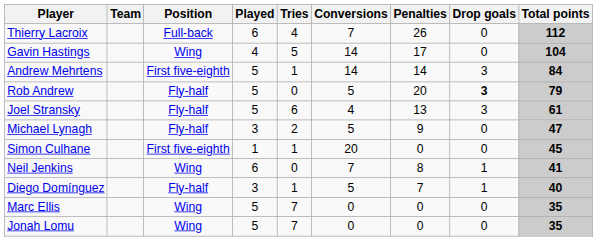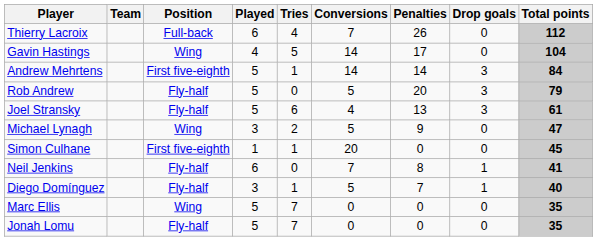Rob Andrew | Drop goals: bold -> normal
Michael Lynagh | Position: Fly-half -> Wing
Neil Jenkins | Position: Wing -> Fly-half
Jonah Lomu | Position: Wing -> Fly-half
